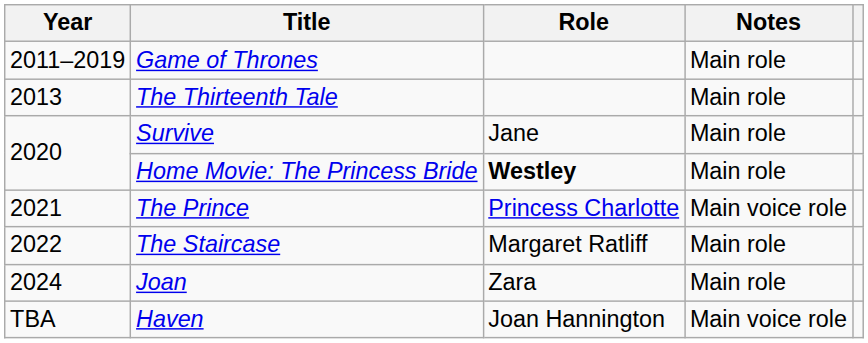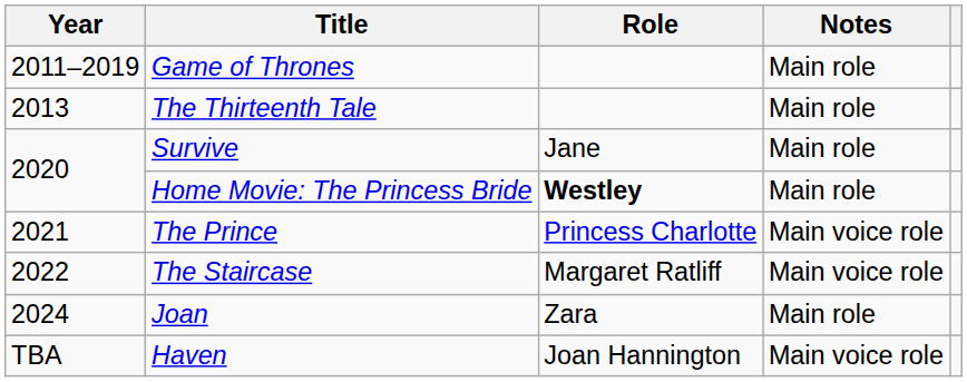The Staircase | Notes: Main role -> Main voice role
